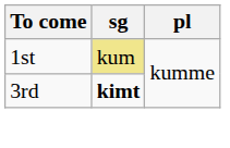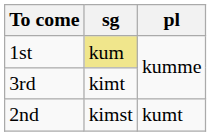3rd | sg: bold -> normal
+ row: 2nd | kimst | kumt
